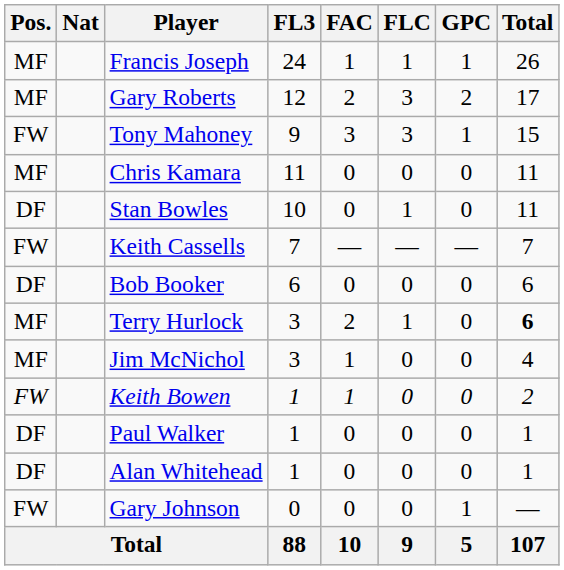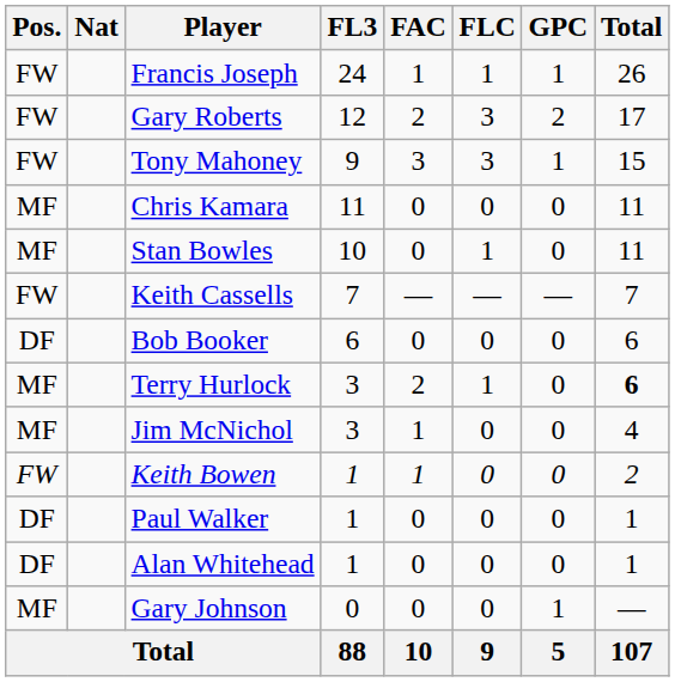Francis Joseph | Pos.: MF -> FW
Gary Roberts | Pos.: MF -> FW
Stan Bowles | Pos.: DF -> MF
Gary Johnson | Pos.: FW -> MF
